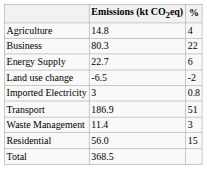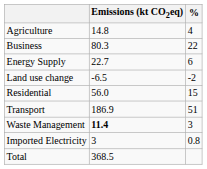rows swapped: Residential <-> Imported Electricity
Waste Management | Emissions (kt CO2eq): normal -> bold
